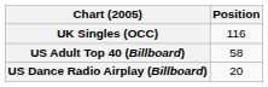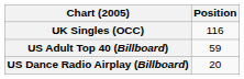US Adult Top 40 (Billboard) | Position: 58 -> 59
